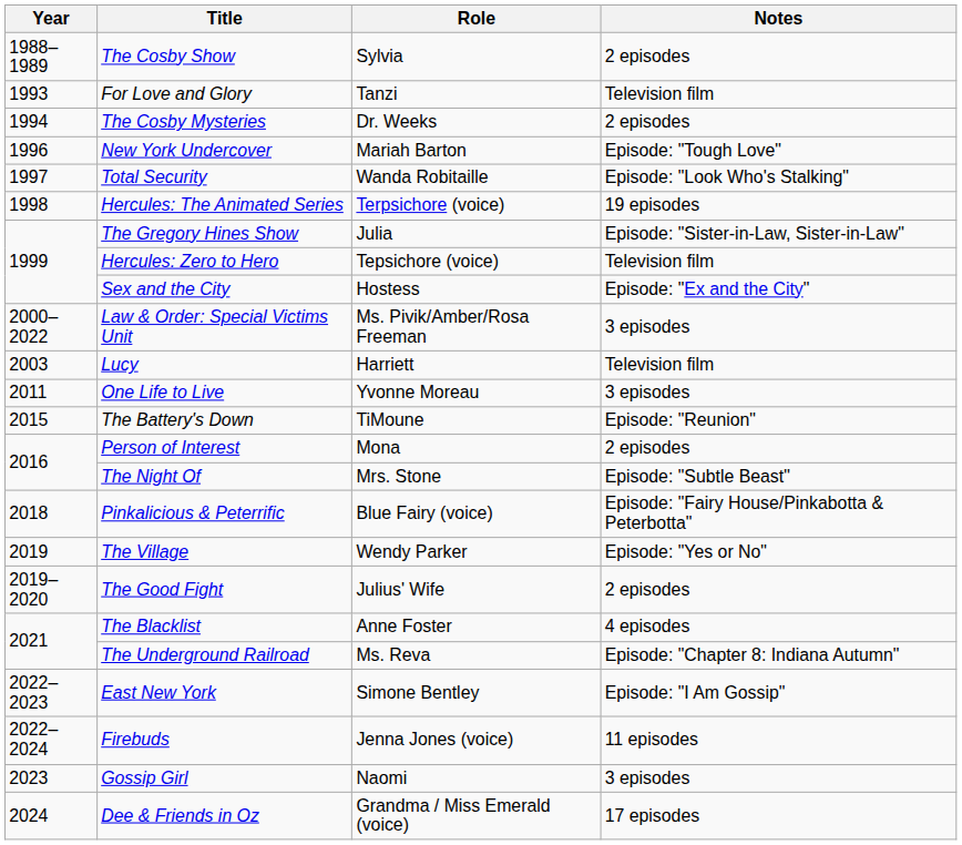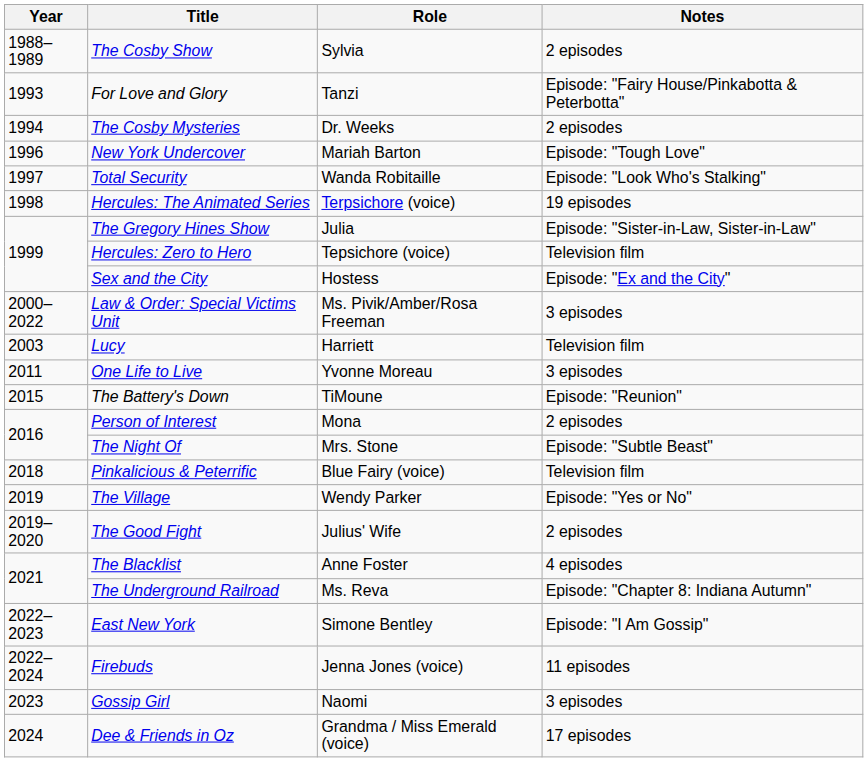For Love and Glory | Notes: Television film -> Episode: "Fairy House/Pinkabotta & Peterbotta"
Pinkalicious & Peterrific | Notes: Episode: "Fairy House/Pinkabotta & Peterbotta" -> Television film
